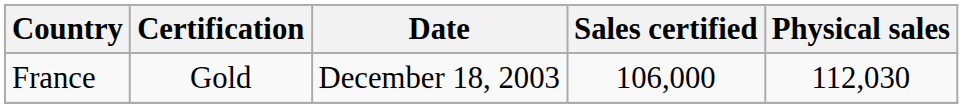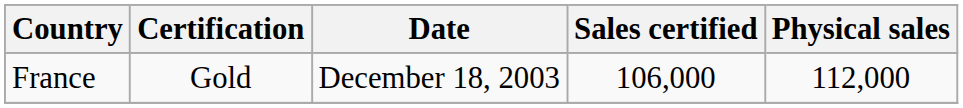France | Physical sales: 112,030 -> 112,000
